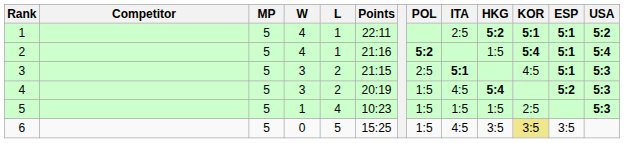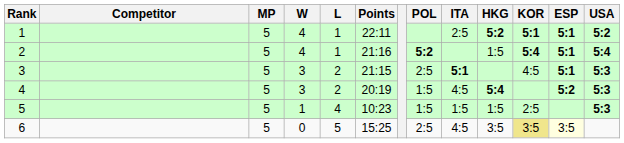6 | POL: 1:5 -> 2:5
6 | ESP: no background -> lightyellow background
